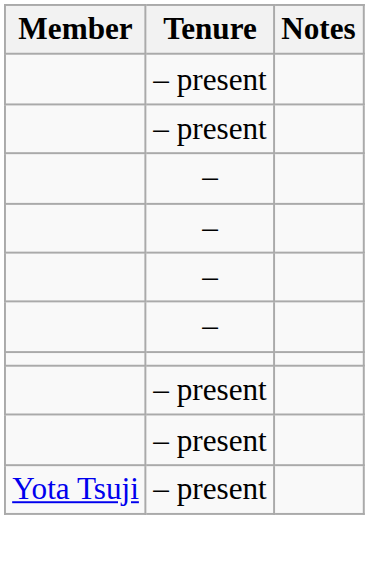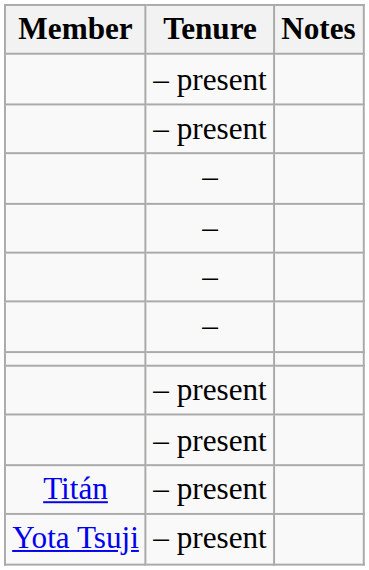+ row: Titán | – present
